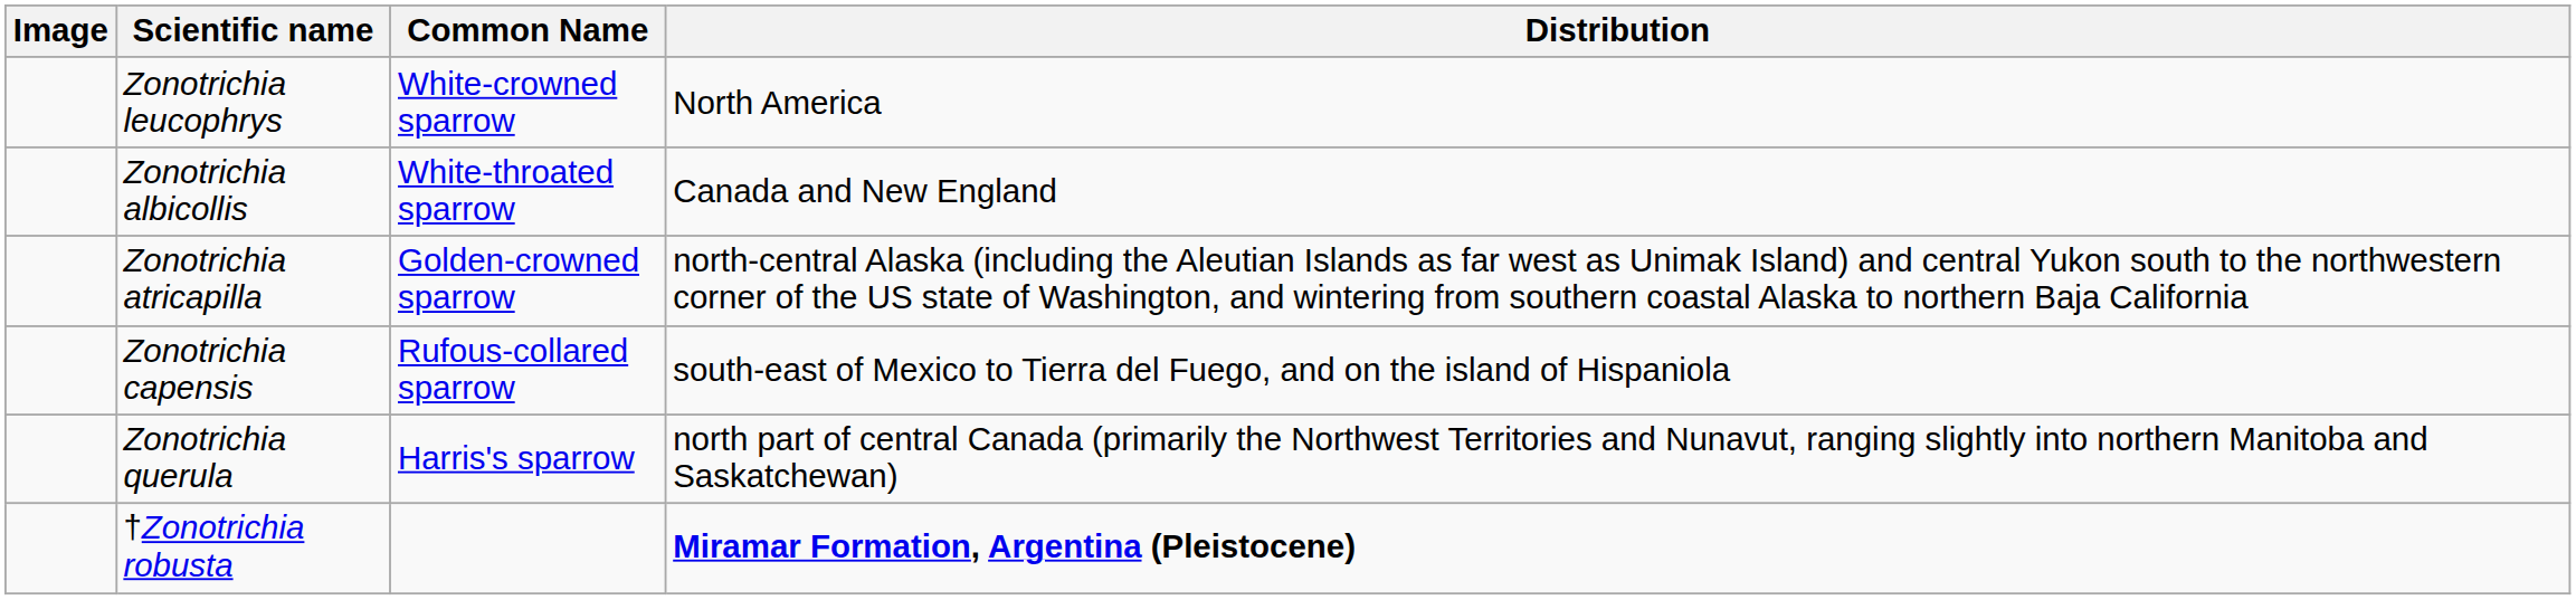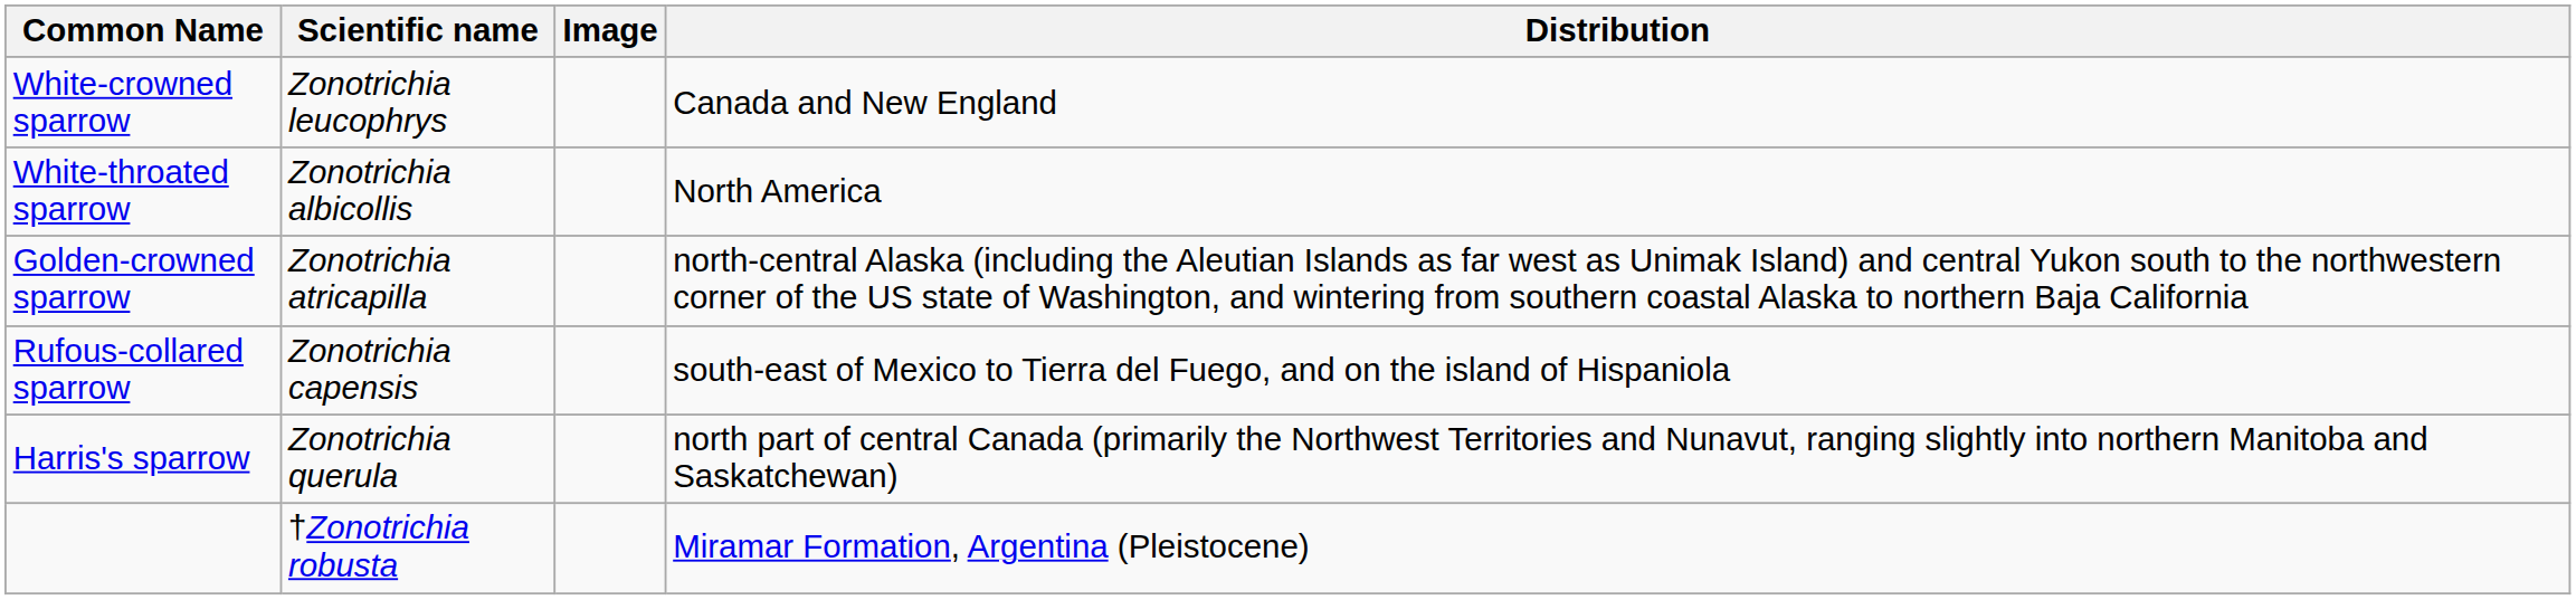columns swapped: Image <-> Common Name
Zonotrichia leucophrys | Distribution: North America -> Canada and New England
Zonotrichia albicollis | Distribution: Canada and New England -> North America
†Zonotrichia robusta | Distribution: bold -> normal
